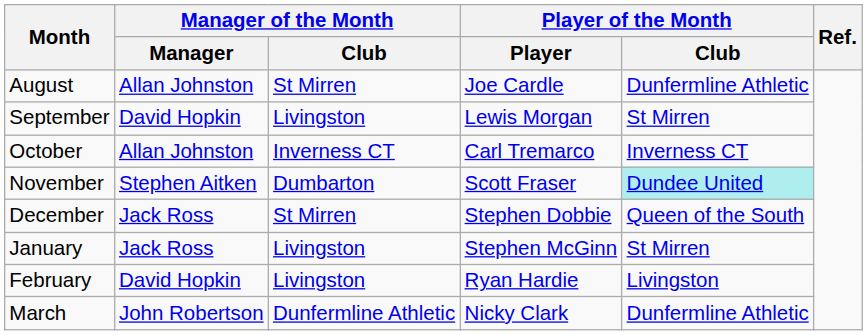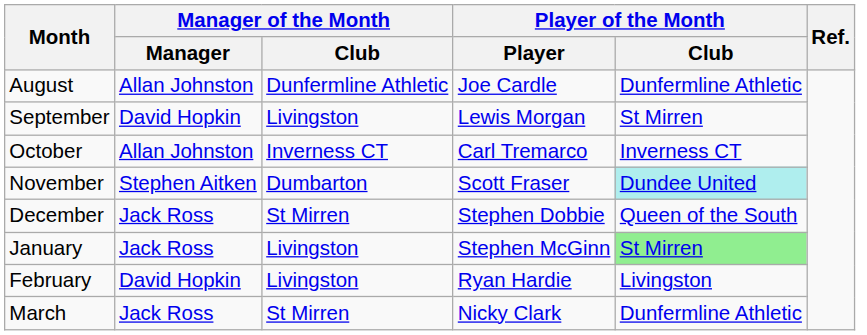August | Manager of the Month / Club: St Mirren -> Dunfermline Athletic
January | Player of the Month / Club: no background -> lightgreen background
March | Manager of the Month / Manager: John Robertson -> Jack Ross
March | Manager of the Month / Club: Dunfermline Athletic -> St Mirren
